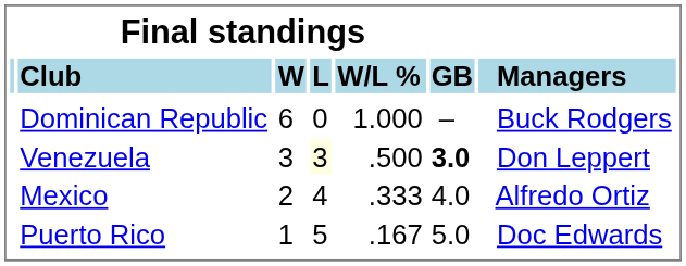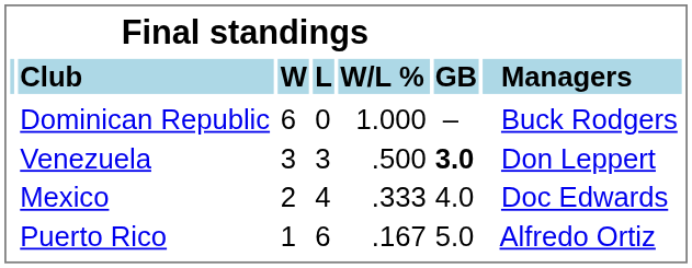Venezuela | column 4: lightyellow background -> no background
Mexico | column 7: Alfredo Ortiz -> Doc Edwards
Puerto Rico | column 4: 5 -> 6
Puerto Rico | column 7: Doc Edwards -> Alfredo Ortiz
